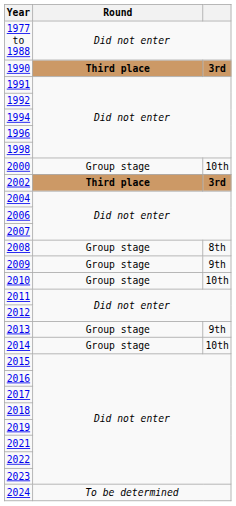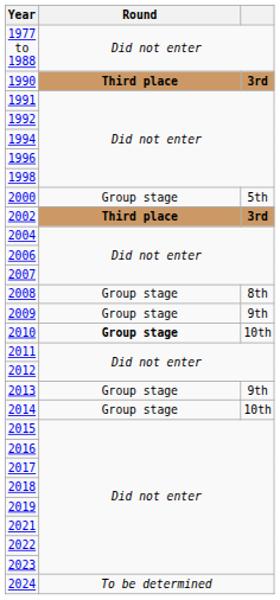2000 | column 3: 10th -> 5th
2010 | Round: normal -> bold
